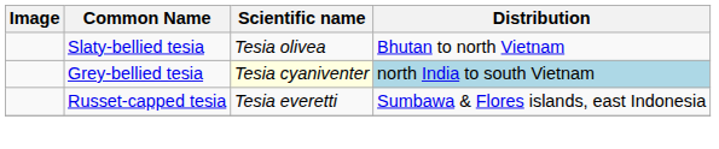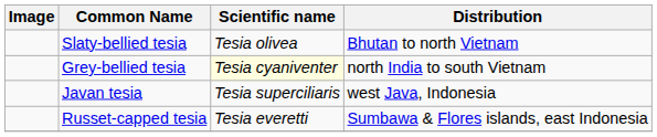Grey-bellied tesia | Distribution: lightblue background -> no background
+ row: Javan tesia | Tesia superciliaris | west Java, Indonesia
